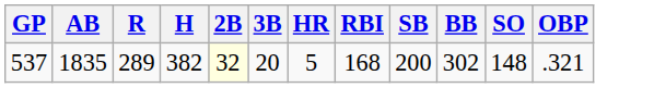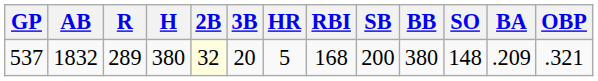+ column: BA | .209
537 | AB: 1835 -> 1832
537 | H: 382 -> 380
537 | BB: 302 -> 380
